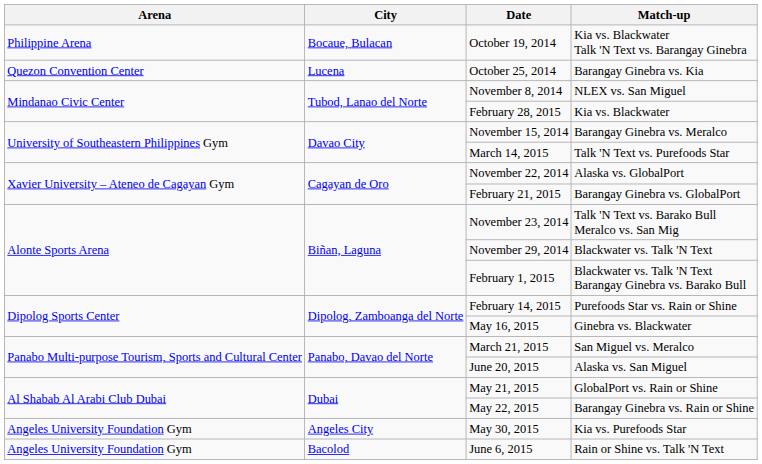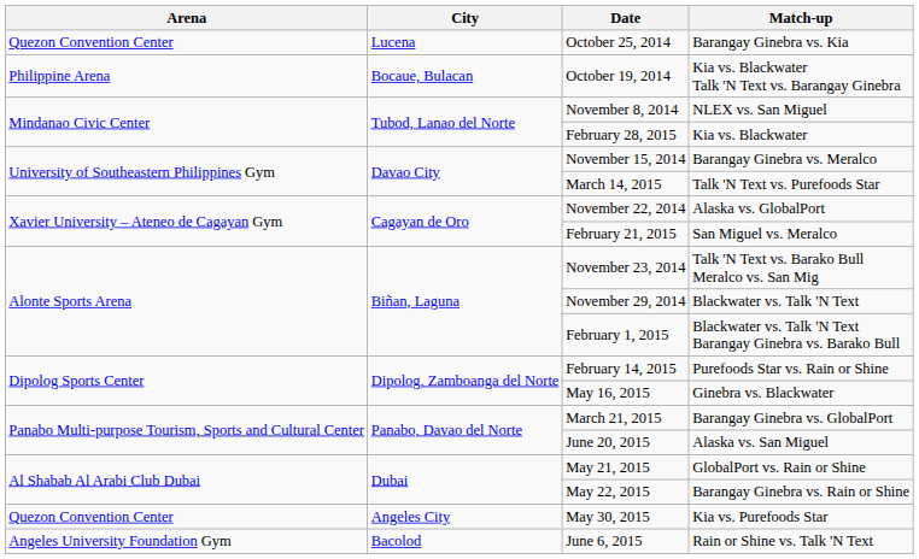rows swapped: October 19, 2014 <-> October 25, 2014
February 21, 2015 | Match-up: Barangay Ginebra vs. GlobalPort -> San Miguel vs. Meralco
March 21, 2015 | Match-up: San Miguel vs. Meralco -> Barangay Ginebra vs. GlobalPort
May 30, 2015 | Arena: Angeles University Foundation Gym -> Quezon Convention Center
